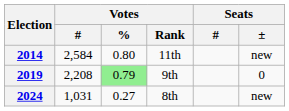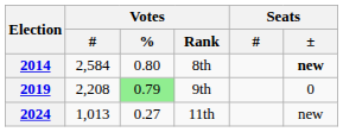2014 | Votes / Rank: 11th -> 8th
2014 | Seats / ±: normal -> bold
2024 | Votes / #: 1,031 -> 1,013
2024 | Votes / Rank: 8th -> 11th
